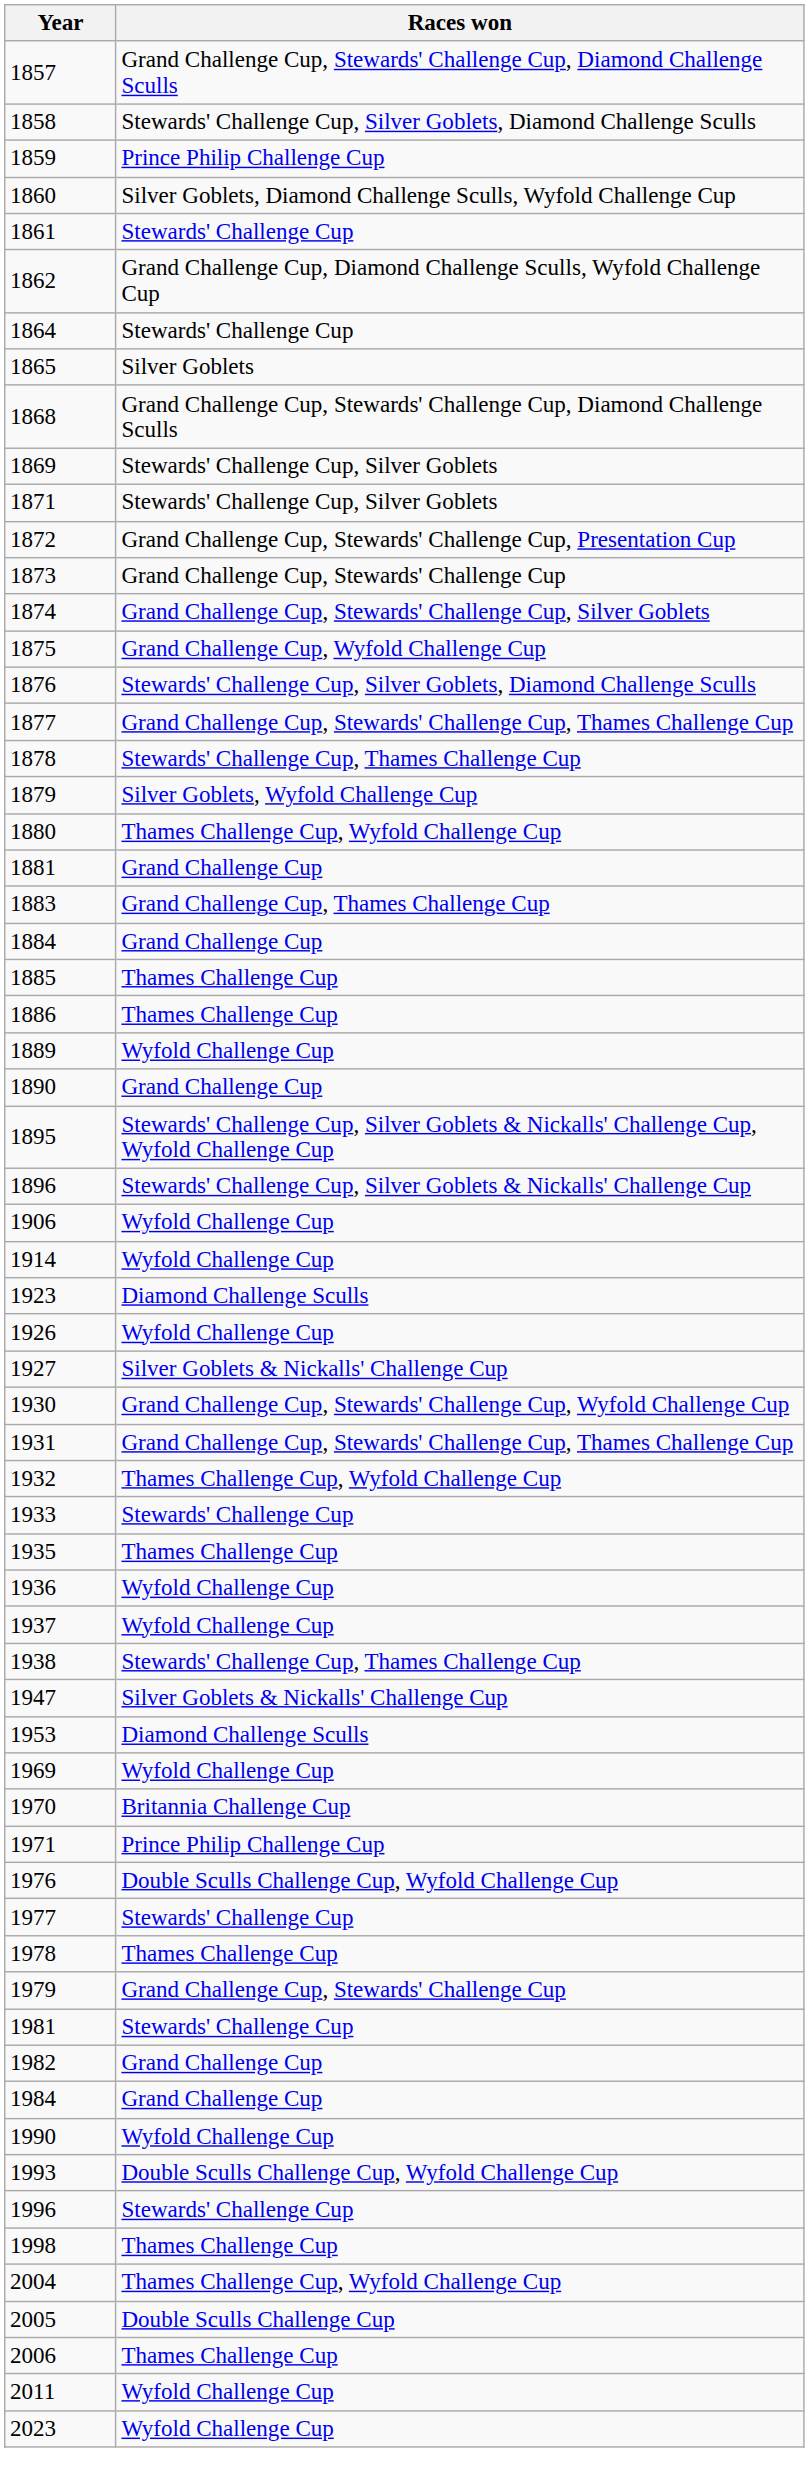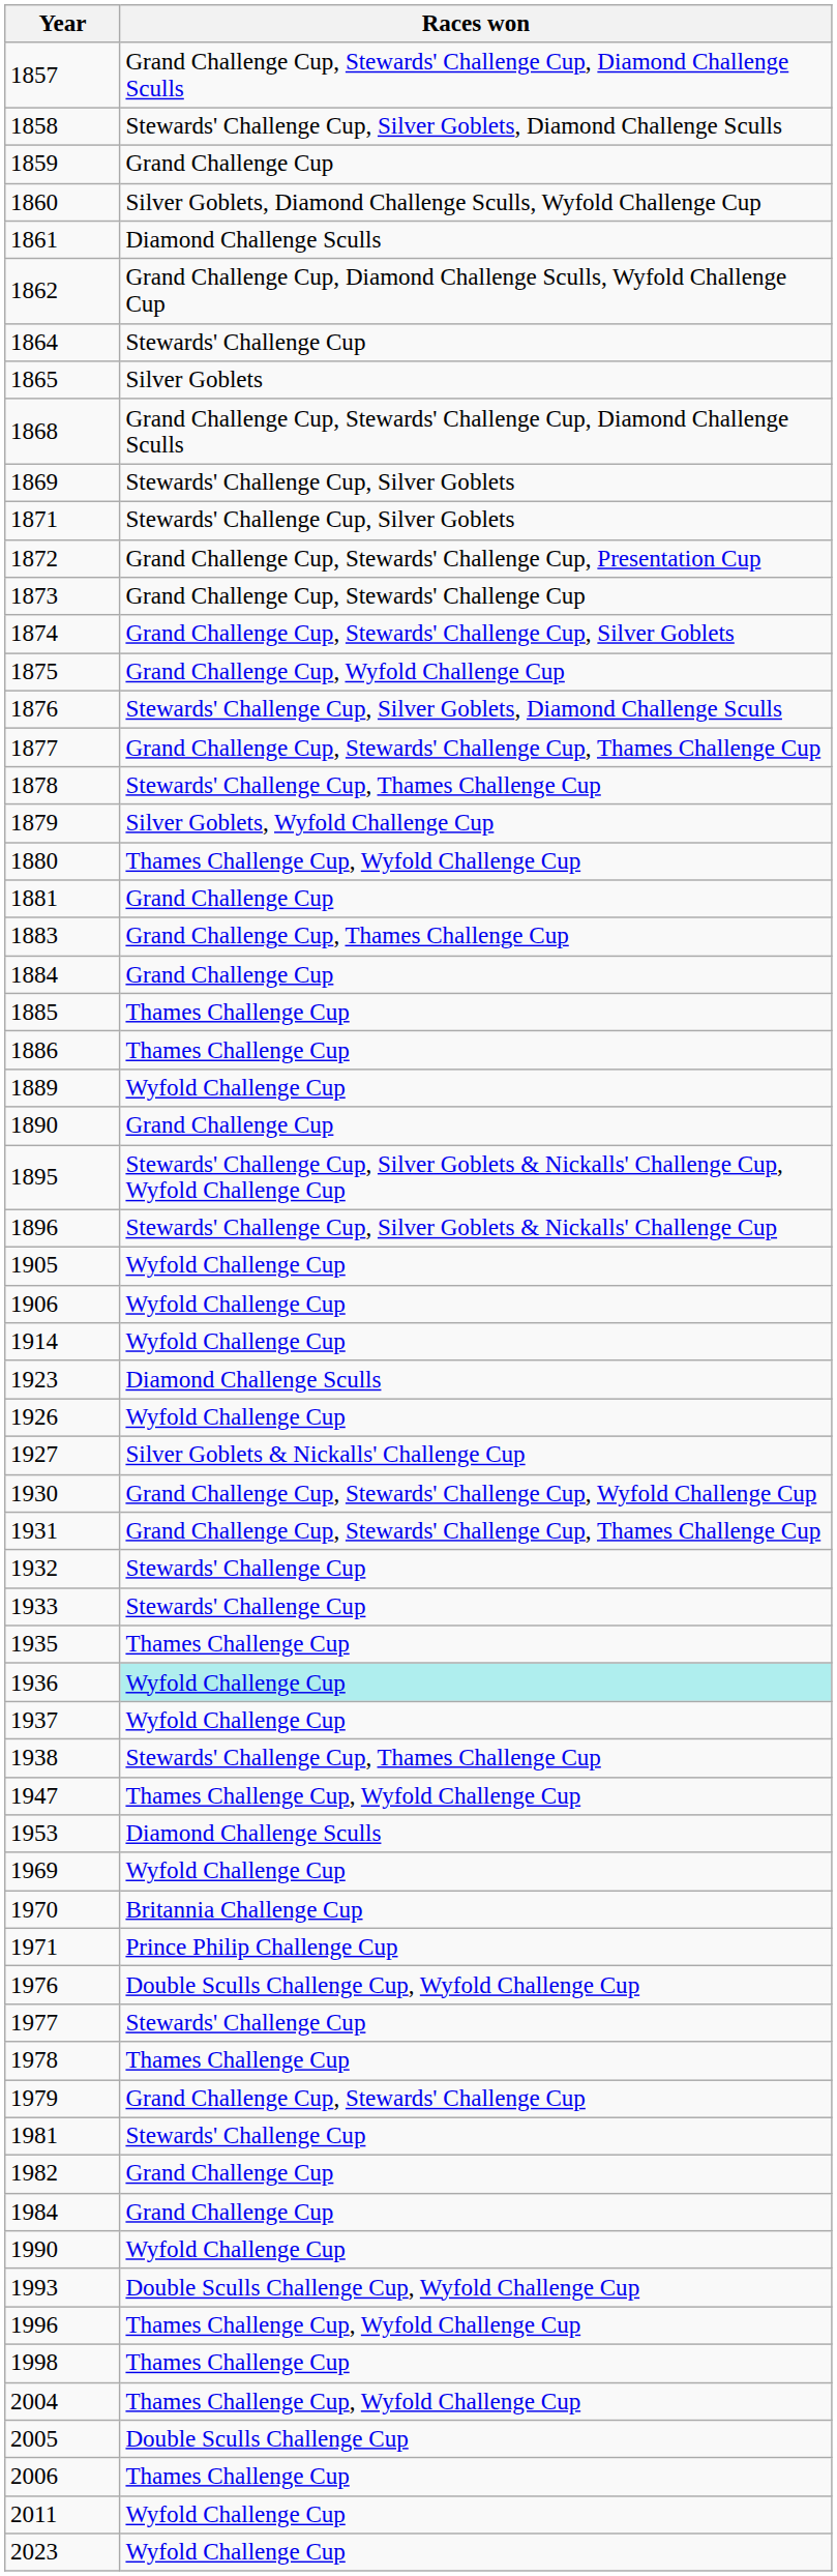1859 | Races won: Prince Philip Challenge Cup -> Grand Challenge Cup
1861 | Races won: Stewards' Challenge Cup -> Diamond Challenge Sculls
+ row: 1905 | Wyfold Challenge Cup
1932 | Races won: Thames Challenge Cup, Wyfold Challenge Cup -> Stewards' Challenge Cup
1936 | Races won: no background -> paleturquoise background
1947 | Races won: Silver Goblets & Nickalls' Challenge Cup -> Thames Challenge Cup, Wyfold Challenge Cup
1996 | Races won: Stewards' Challenge Cup -> Thames Challenge Cup, Wyfold Challenge Cup
